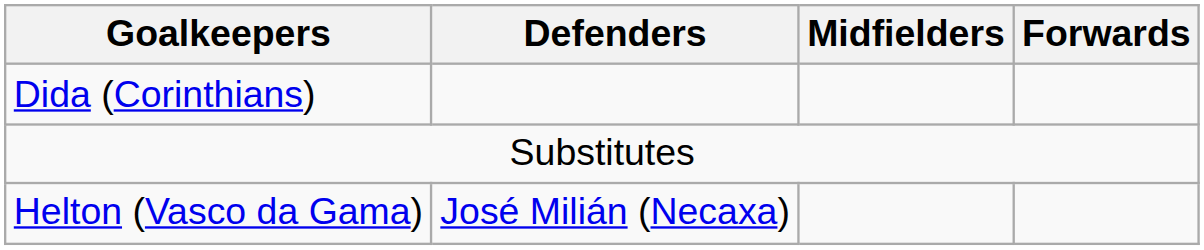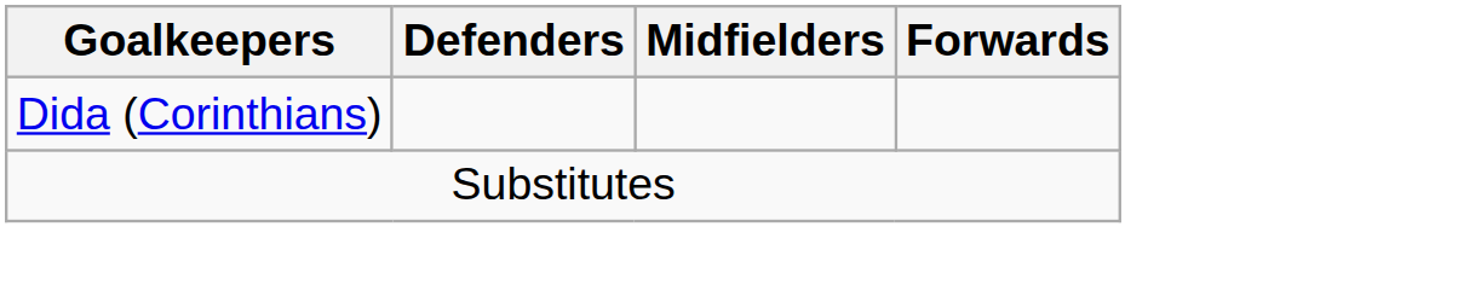- row: Helton (Vasco da Gama) | José Milián (Necaxa)
